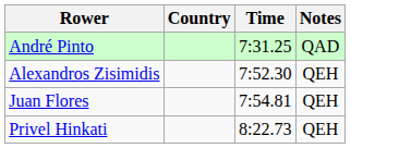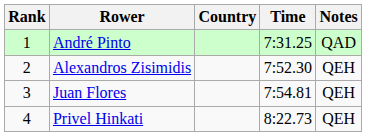+ column: Rank | 1 | 2 | 3 | 4
